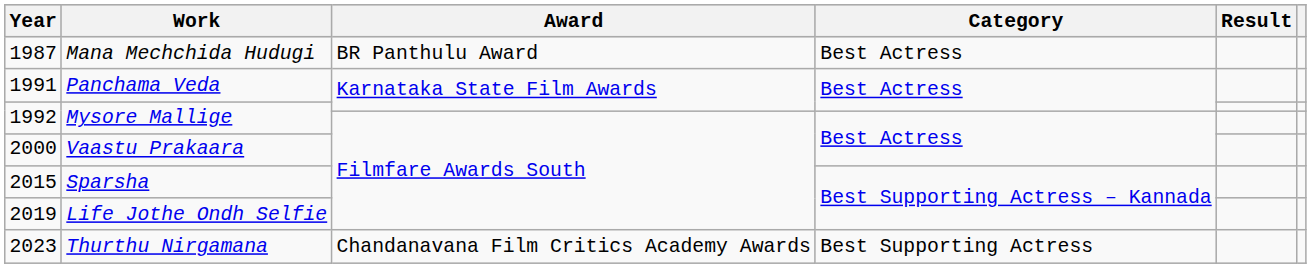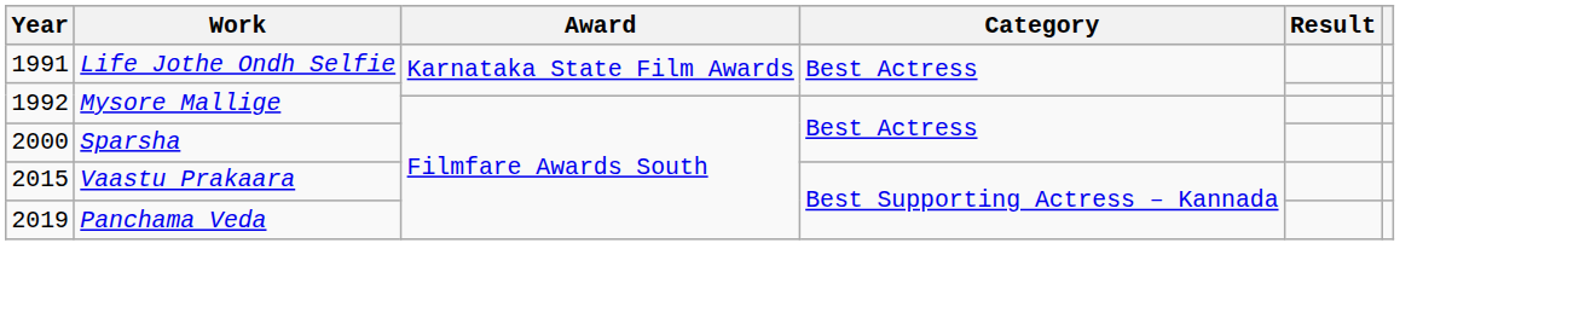- row: 1987 | Mana Mechchida Hudugi | BR Panthulu Award | Best Actress
1991 | Work: Panchama Veda -> Life Jothe Ondh Selfie
2000 | Work: Vaastu Prakaara -> Sparsha
2015 | Work: Sparsha -> Vaastu Prakaara
2019 | Work: Life Jothe Ondh Selfie -> Panchama Veda
- row: 2023 | Thurthu Nirgamana | Chandanavana Film Critics Academy Awards | Best Supporting Actress
